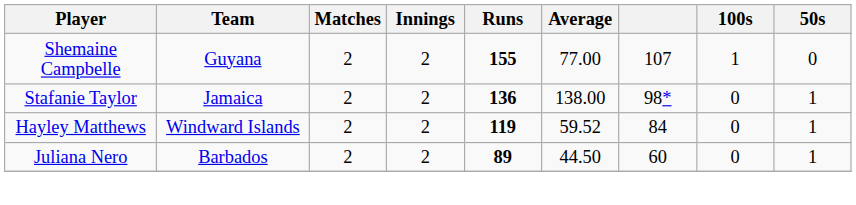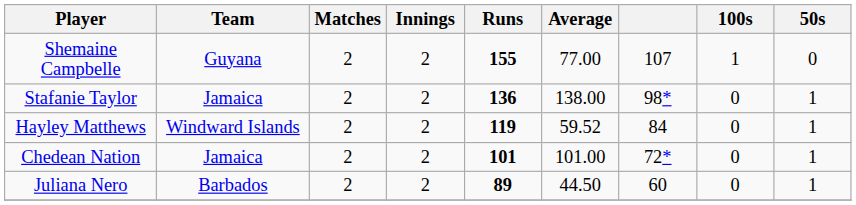+ row: Chedean Nation | Jamaica | 2 | 2 | 101 | 101.00 | 72* | 0 | 1
